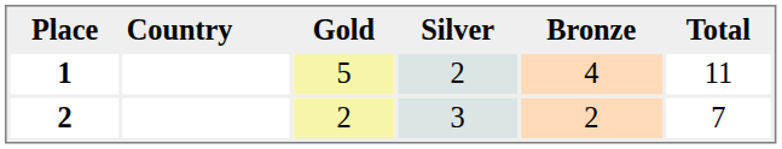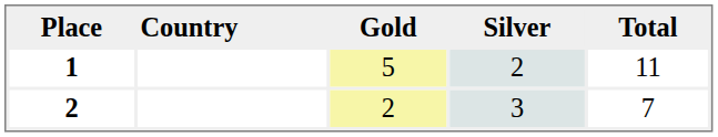- column: Bronze | 4 | 2
